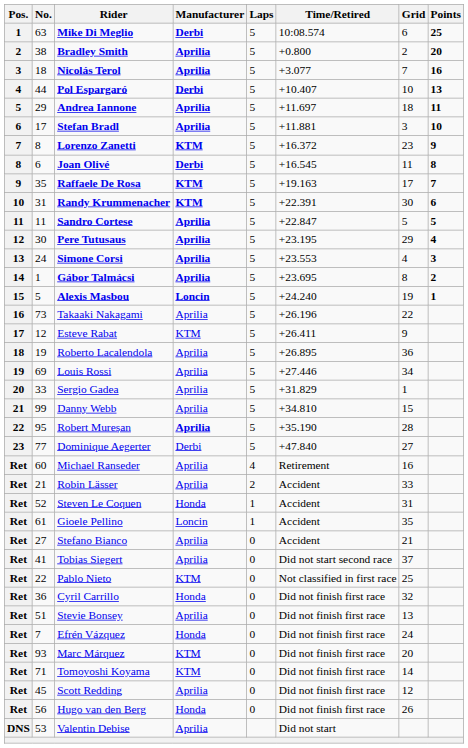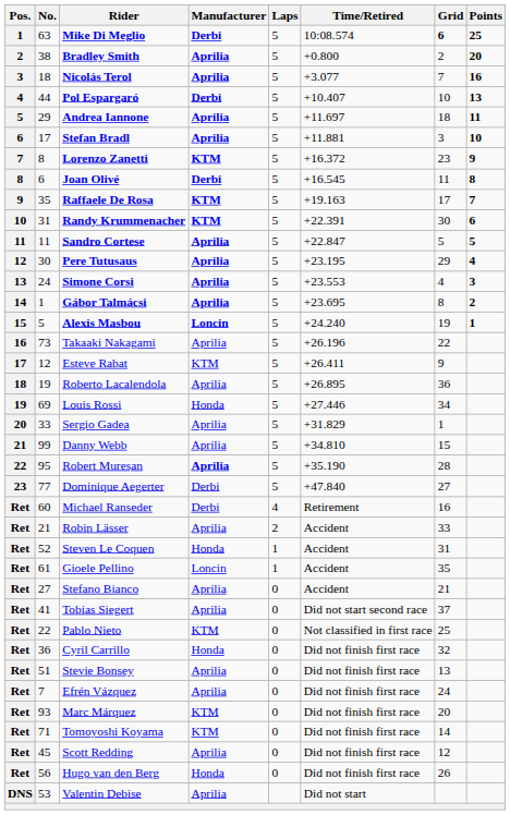Mike Di Meglio | Grid: normal -> bold
Louis Rossi | Manufacturer: Aprilia -> Honda
Michael Ranseder | Manufacturer: Aprilia -> Derbi
Efrén Vázquez | Manufacturer: Honda -> Aprilia
